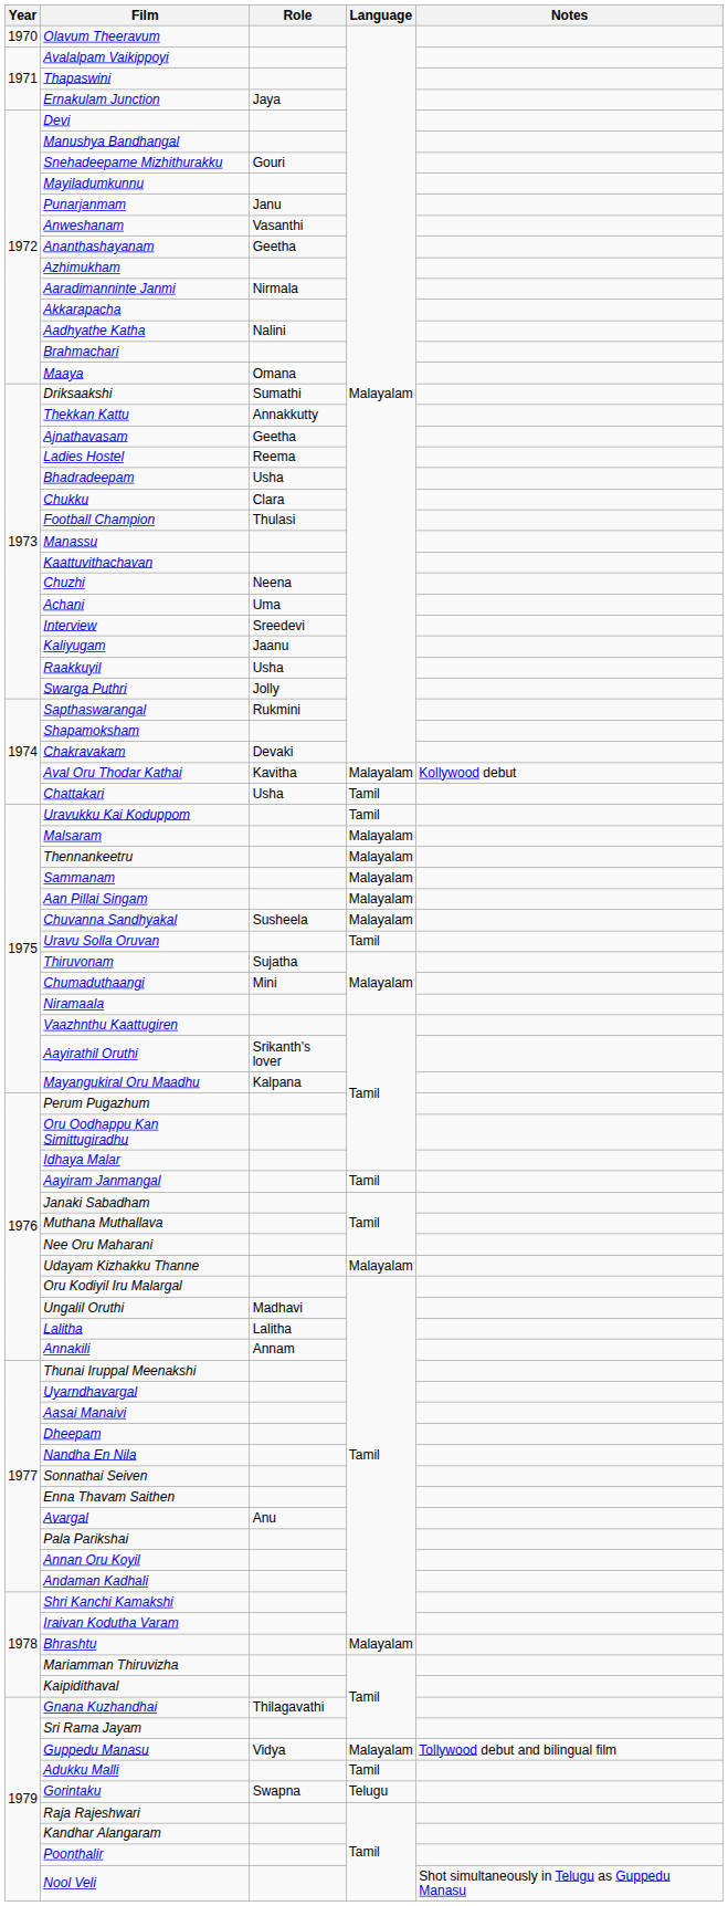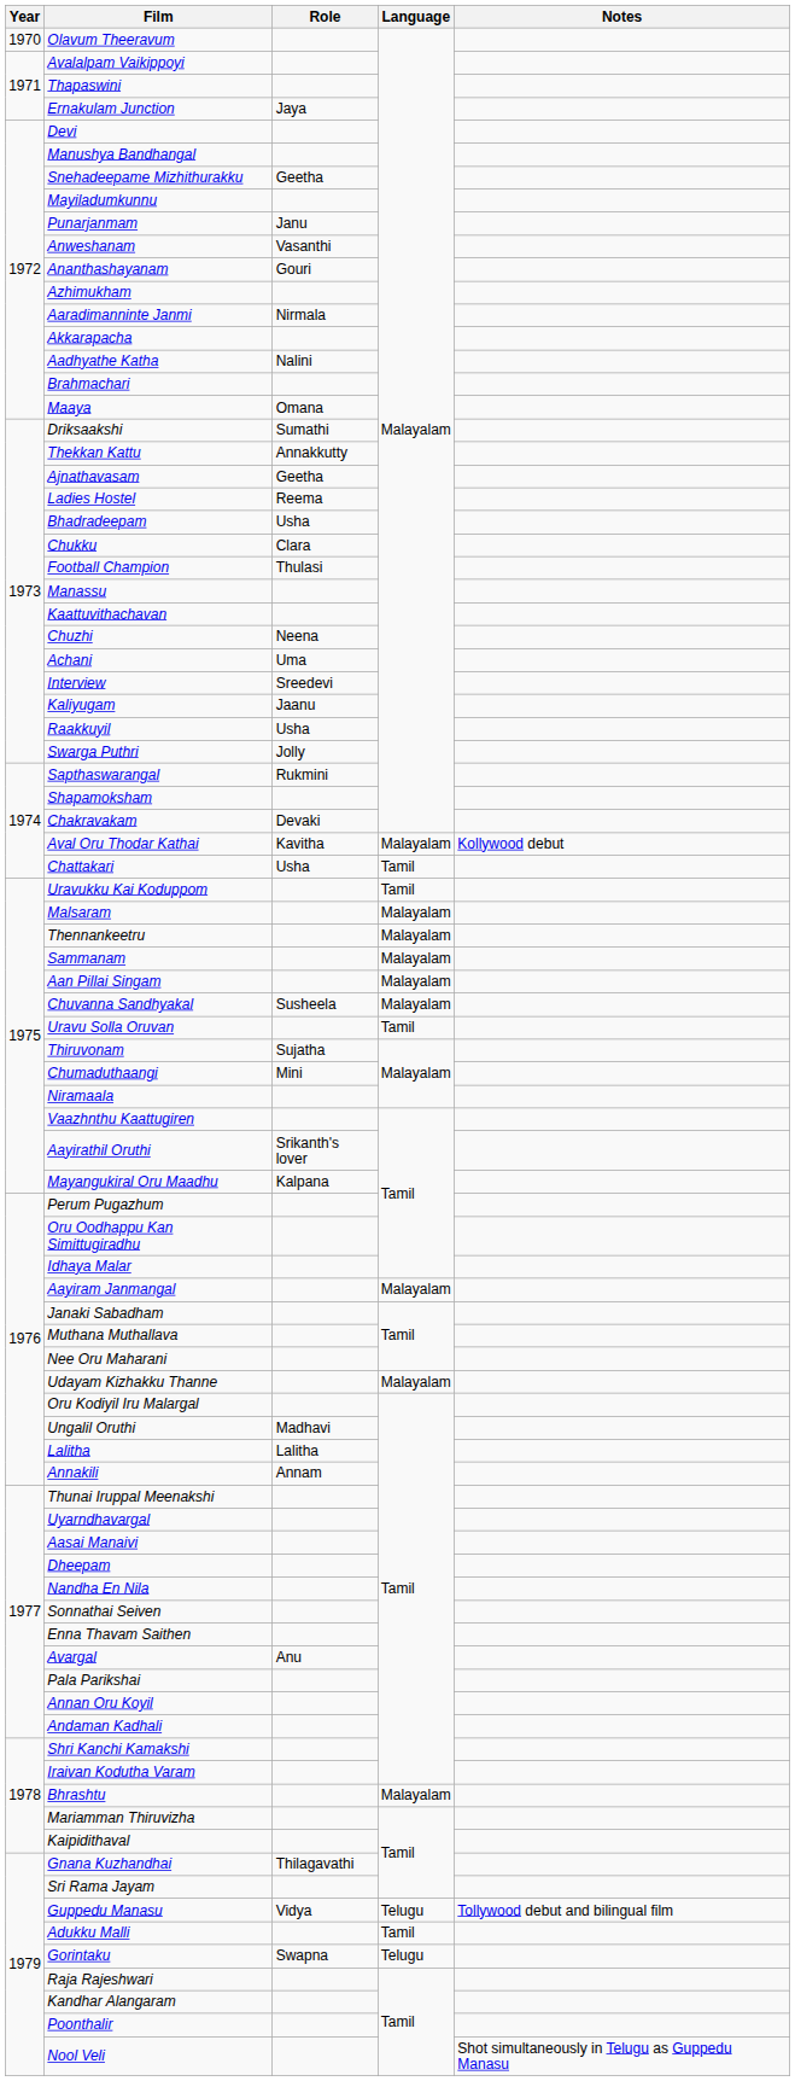Snehadeepame Mizhithurakku | Role: Gouri -> Geetha
Ananthashayanam | Role: Geetha -> Gouri
Aayiram Janmangal | Language: Tamil -> Malayalam
Guppedu Manasu | Language: Malayalam -> Telugu
